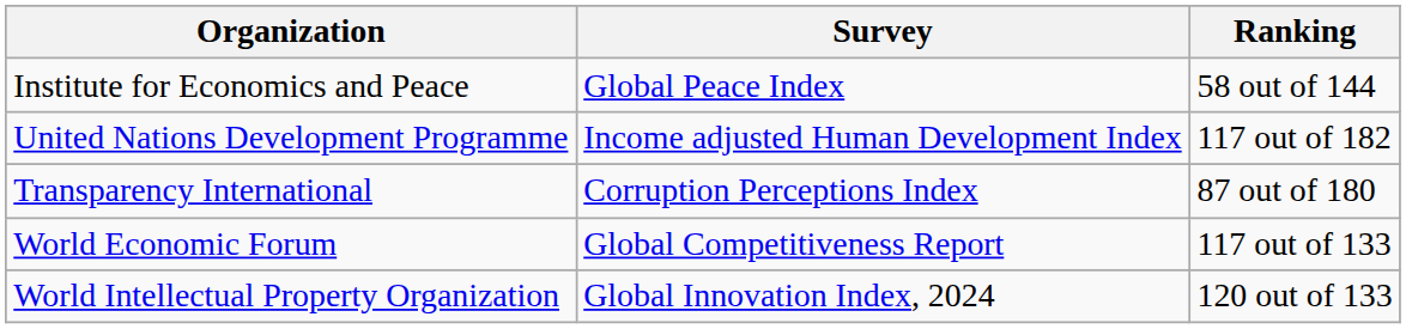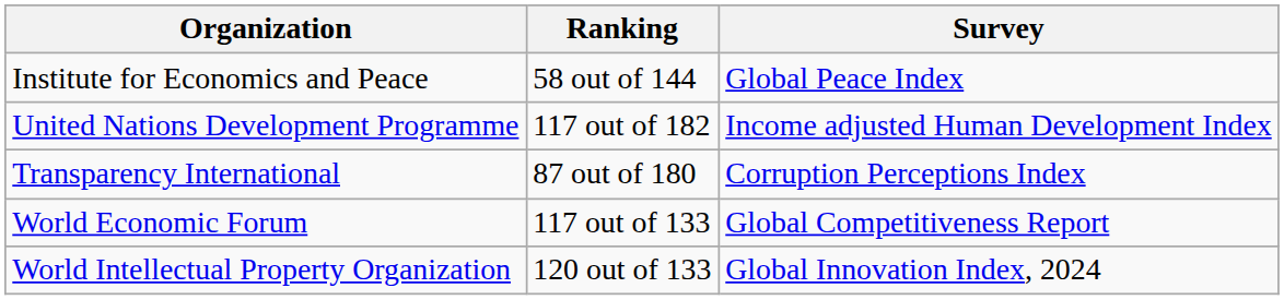columns swapped: Survey <-> Ranking
